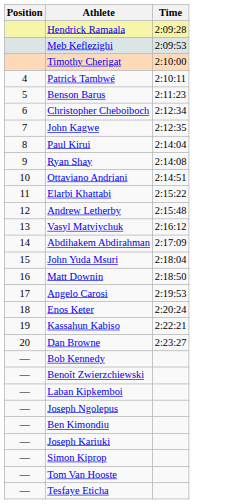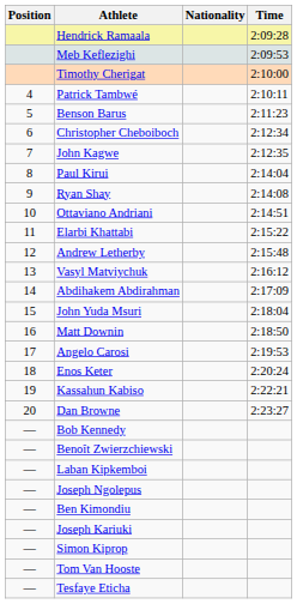+ column: Nationality
